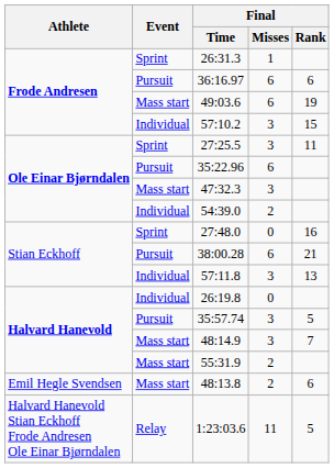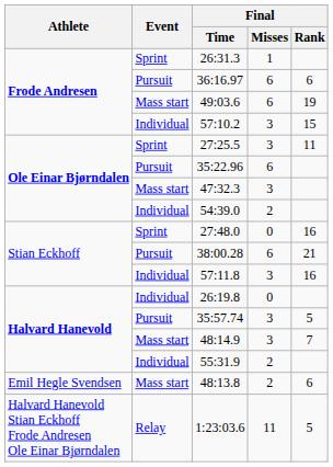57:11.8 | Final / Rank: 13 -> 16
55:31.9 | Event: Mass start -> Individual
